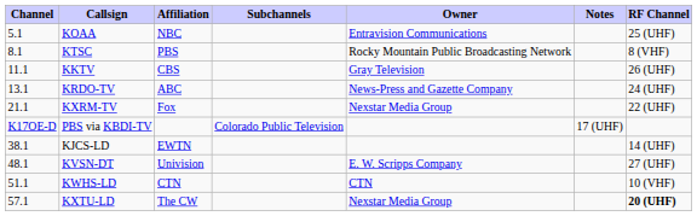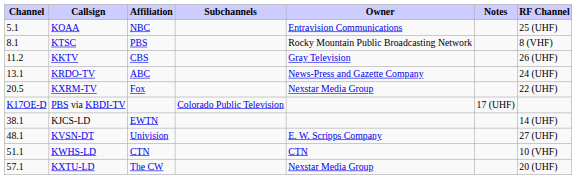KKTV | Channel: 11.1 -> 11.2
KXRM-TV | Channel: 21.1 -> 20.5
KXTU-LD | RF Channel: bold -> normal
